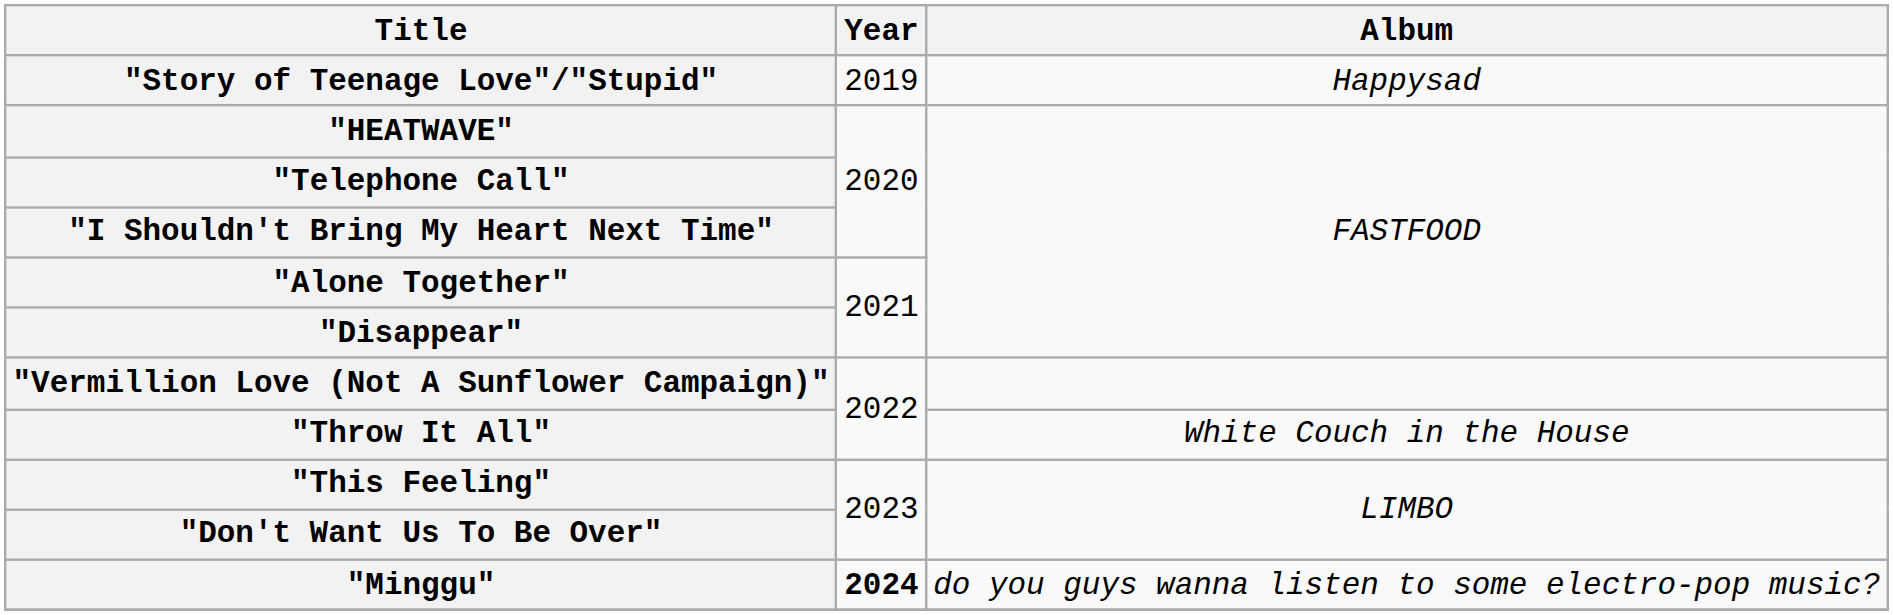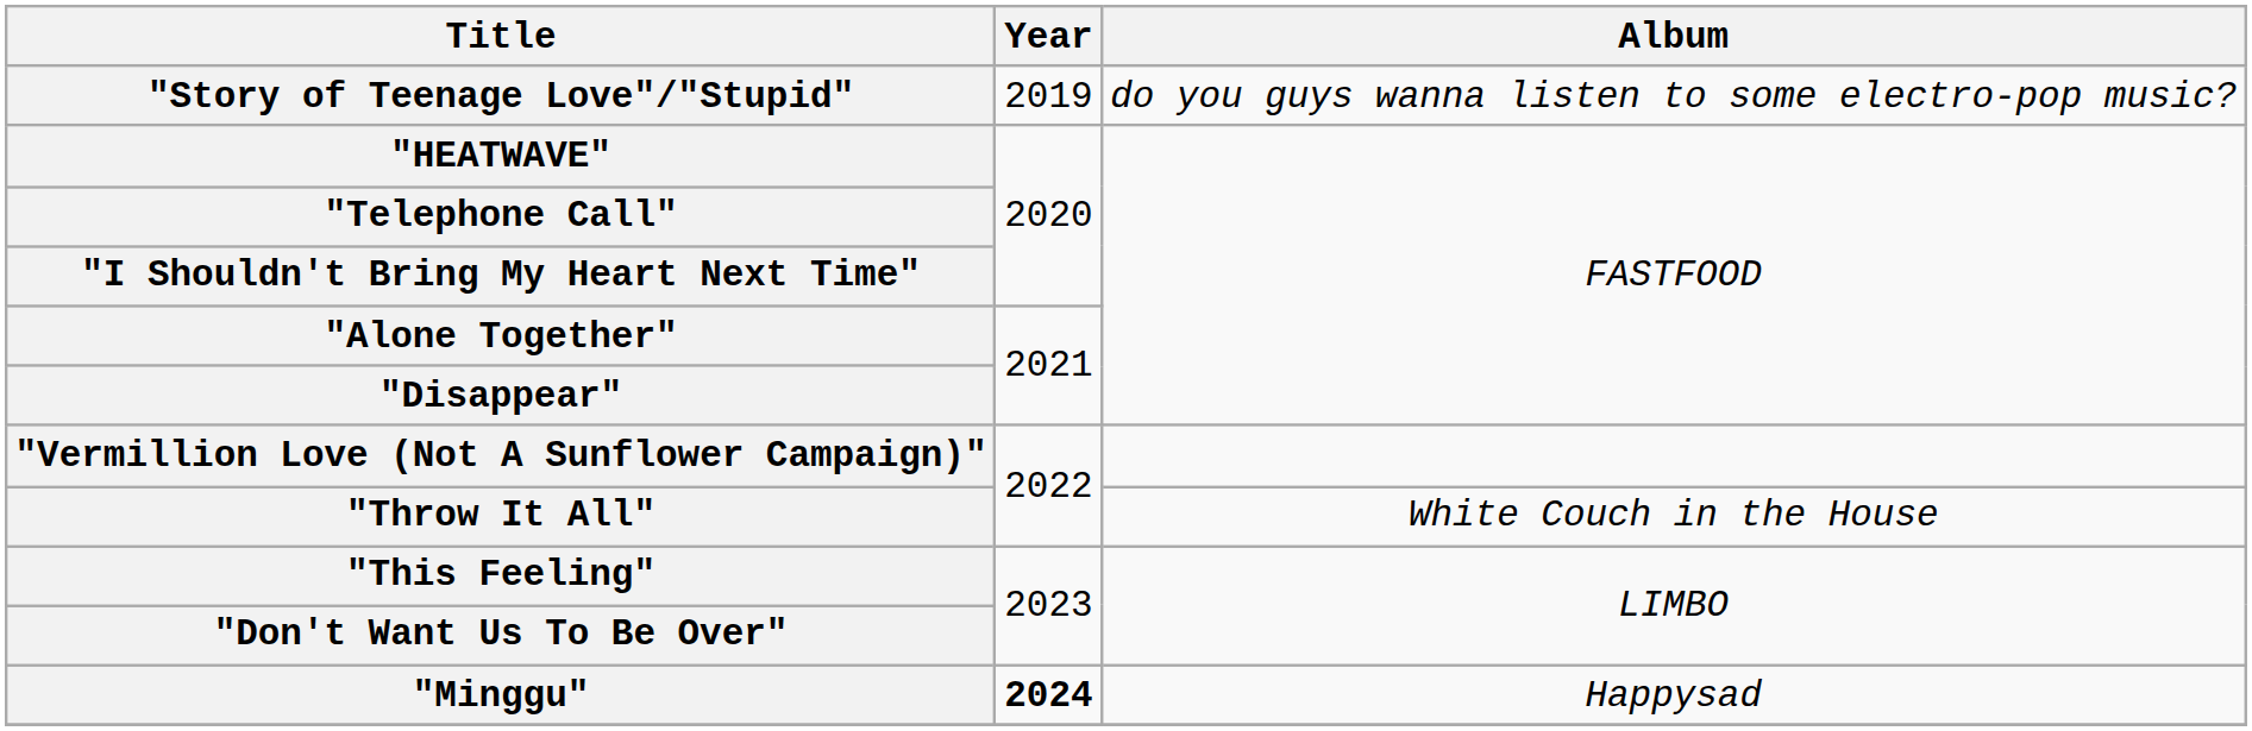"Story of Teenage Love"/"Stupid" | Album: Happysad -> do you guys wanna listen to some electro-pop music?
"Minggu" | Album: do you guys wanna listen to some electro-pop music? -> Happysad
